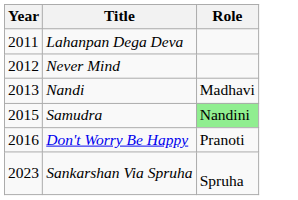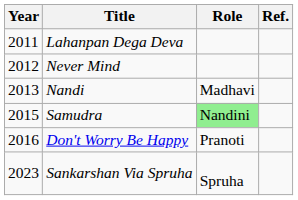+ column: Ref.
